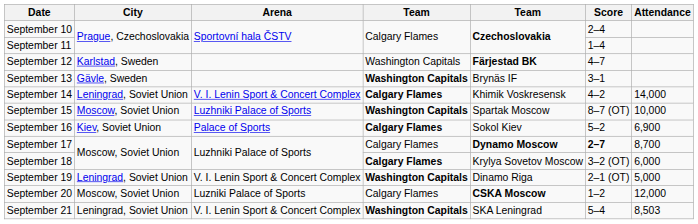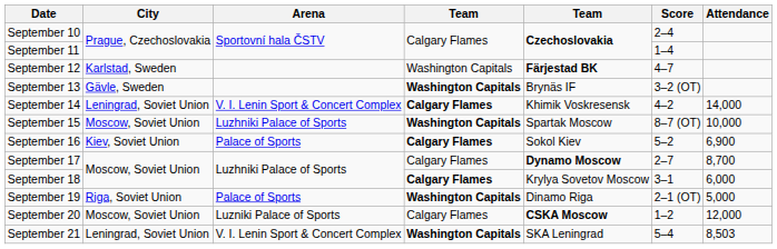September 13 | Score: 3–1 -> 3–2 (OT)
September 17 | Score: bold -> normal
September 18 | Score: 3–2 (OT) -> 3–1
September 19 | City: Leningrad, Soviet Union -> Riga, Soviet Union
September 19 | Arena: V. I. Lenin Sport & Concert Complex -> Palace of Sports
